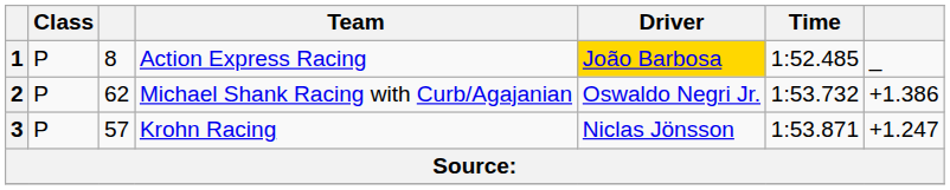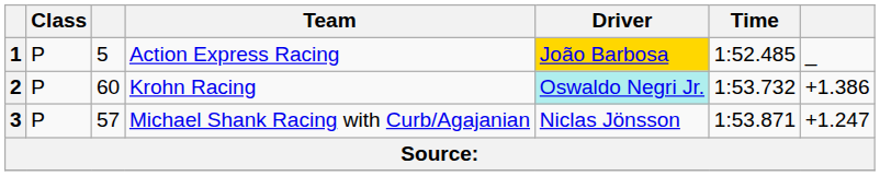1 | column 3: 8 -> 5
2 | column 3: 62 -> 60
2 | Team: Michael Shank Racing with Curb/Agajanian -> Krohn Racing
2 | Driver: no background -> paleturquoise background
3 | Team: Krohn Racing -> Michael Shank Racing with Curb/Agajanian
